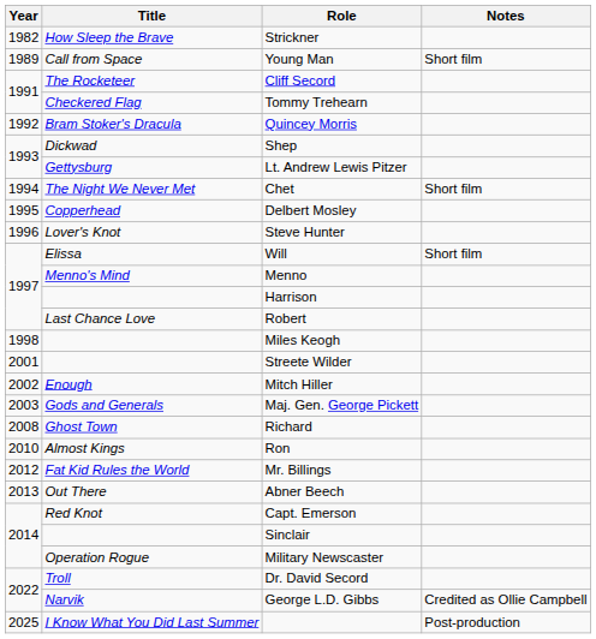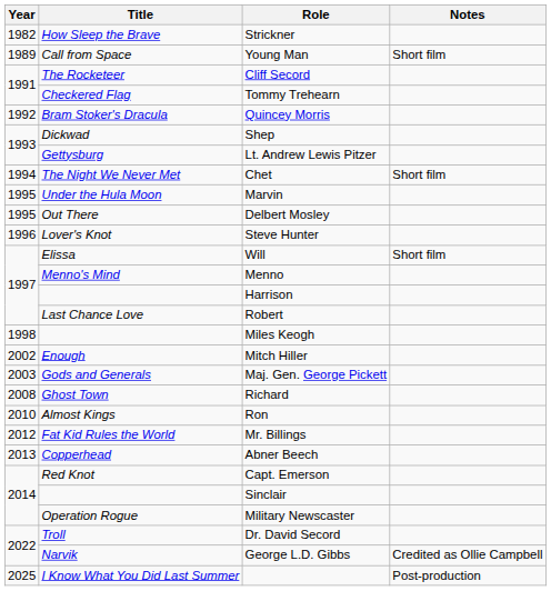+ row: 1995 | Under the Hula Moon | Marvin
Delbert Mosley | Title: Copperhead -> Out There
- row: 2001 | Streete Wilder
Abner Beech | Title: Out There -> Copperhead
